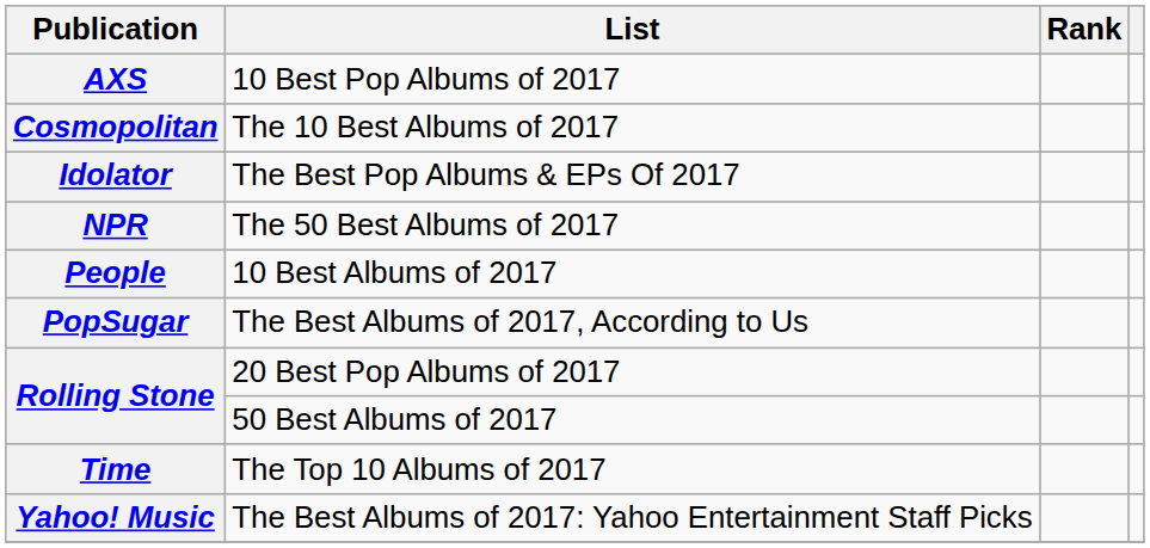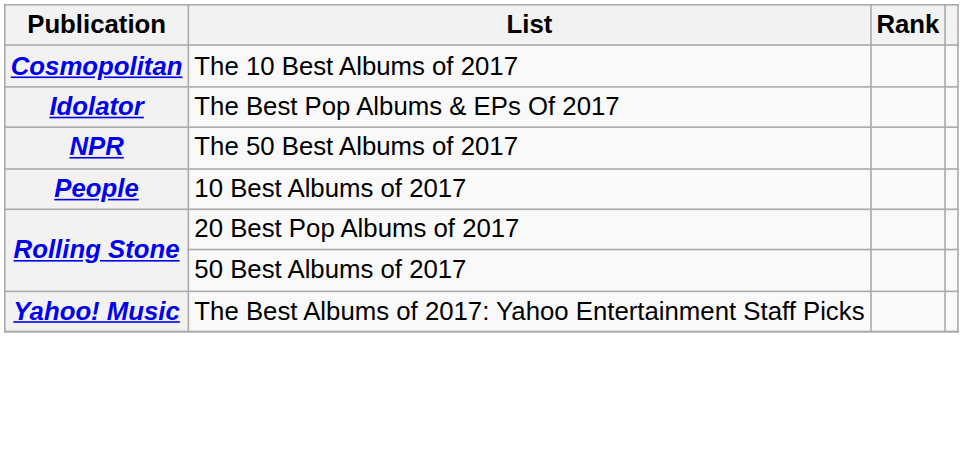- row: AXS | 10 Best Pop Albums of 2017
- row: PopSugar | The Best Albums of 2017, According to Us
- row: Time | The Top 10 Albums of 2017
